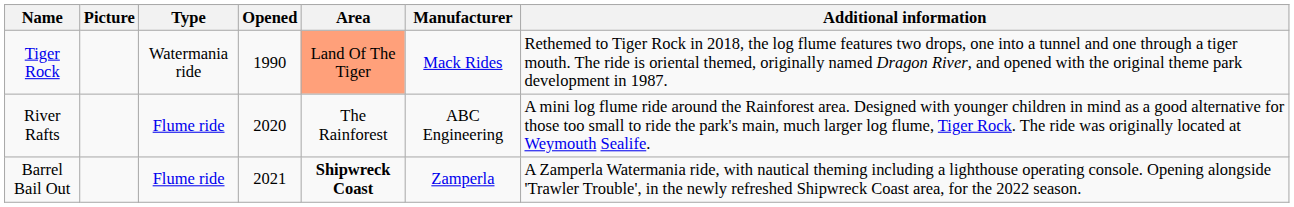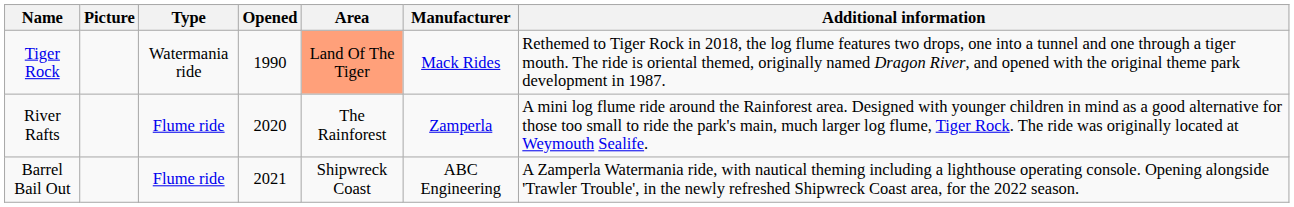River Rafts | Manufacturer: ABC Engineering -> Zamperla
Barrel Bail Out | Area: bold -> normal
Barrel Bail Out | Manufacturer: Zamperla -> ABC Engineering
